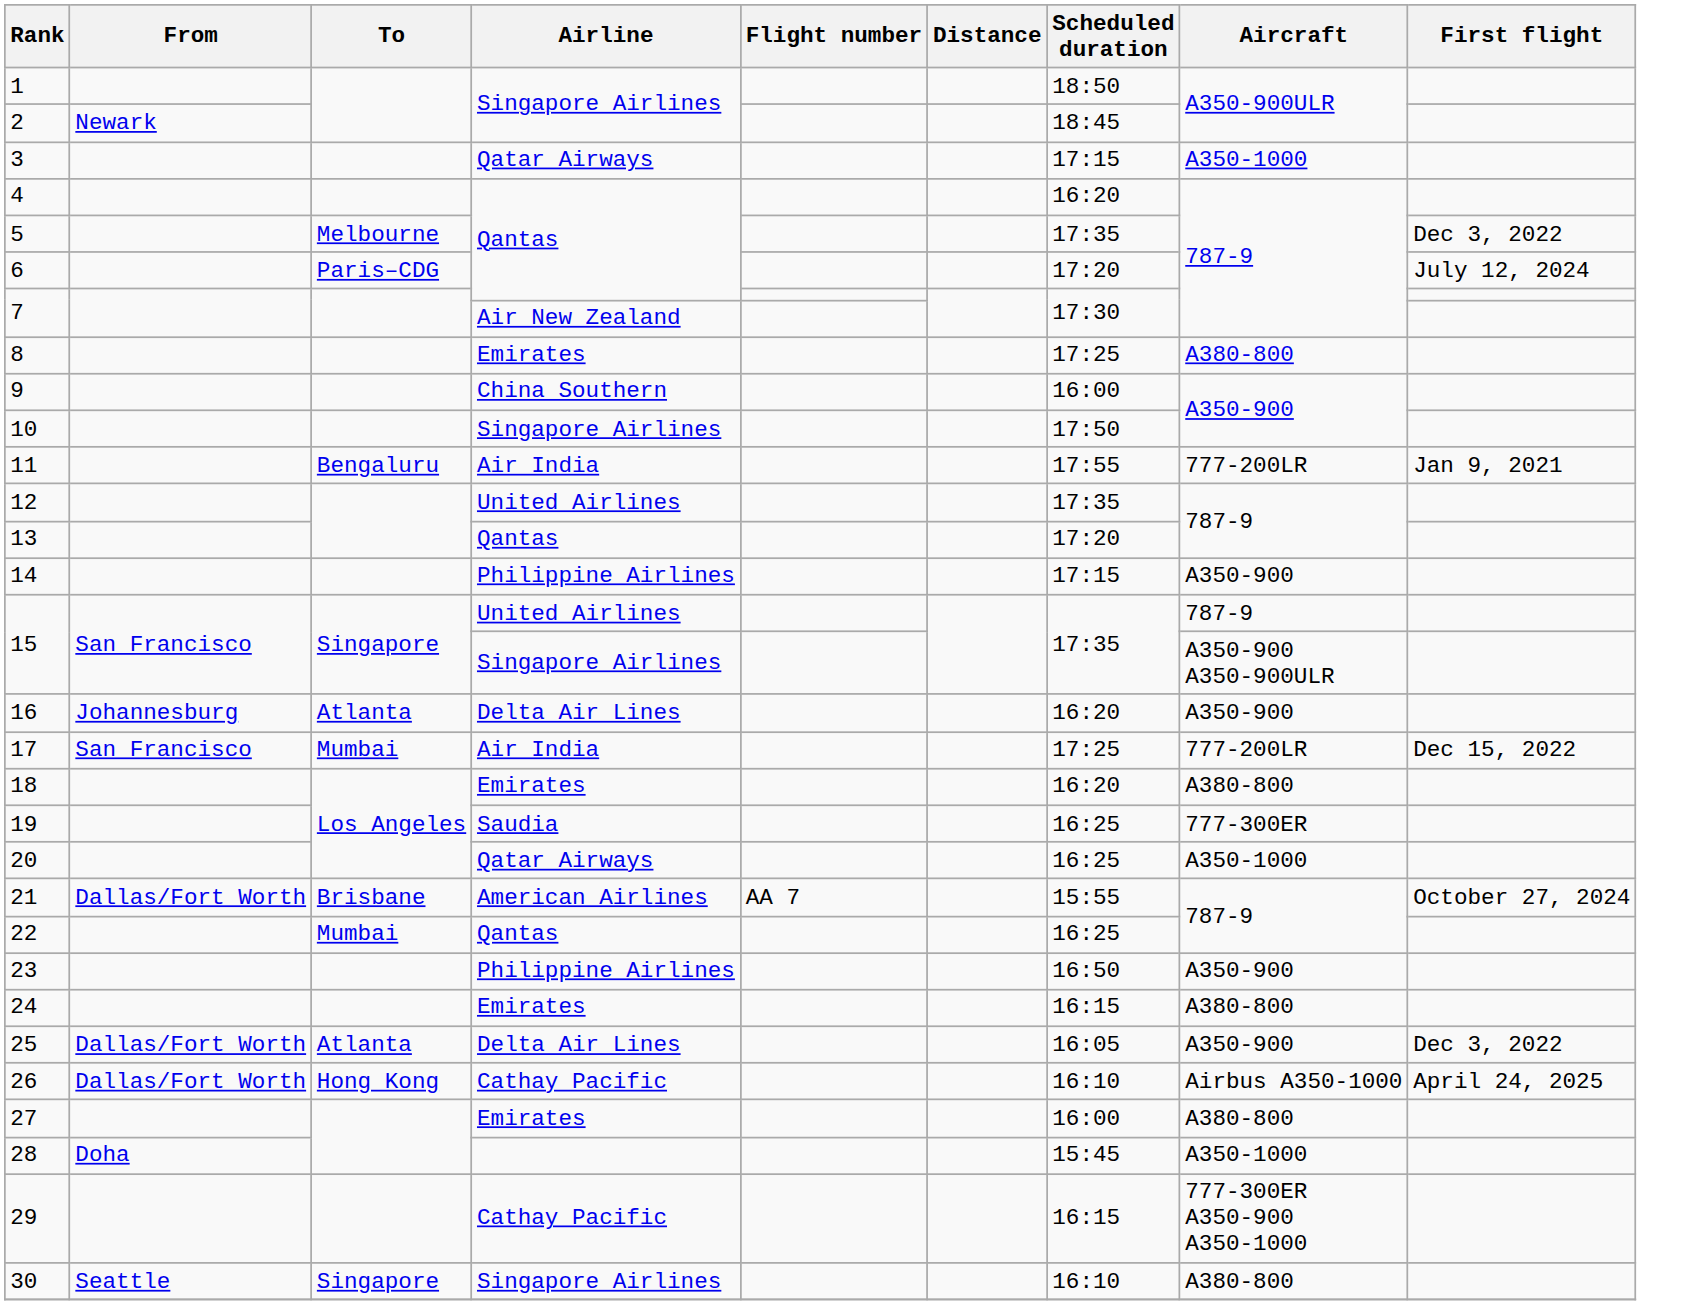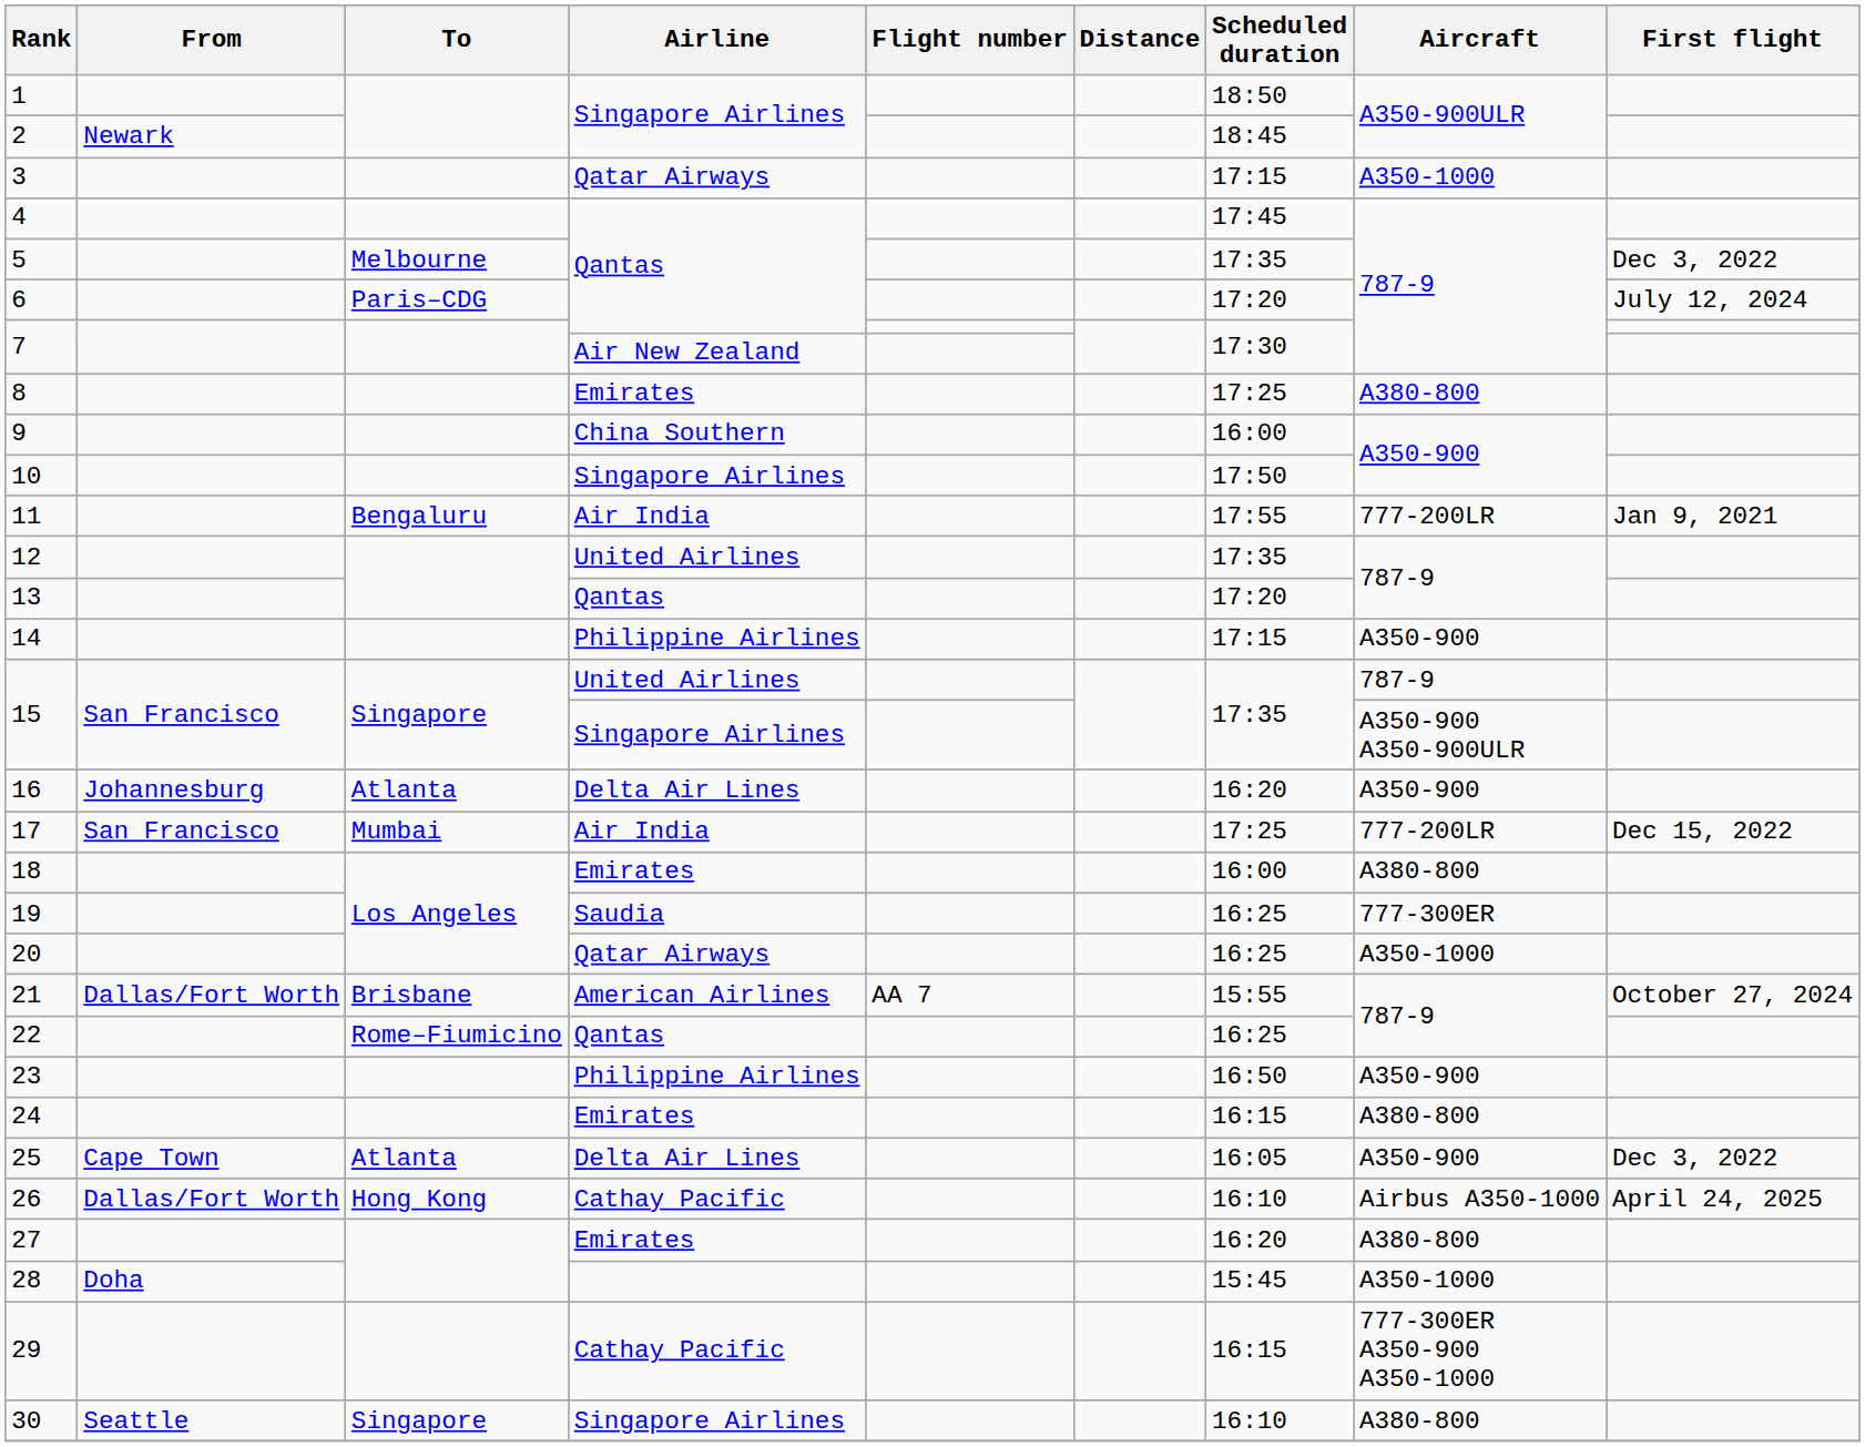4 | Scheduled duration: 16:20 -> 17:45
18 | Scheduled duration: 16:20 -> 16:00
22 | To: Mumbai -> Rome–Fiumicino
25 | From: Dallas/Fort Worth -> Cape Town
27 | Scheduled duration: 16:00 -> 16:20
